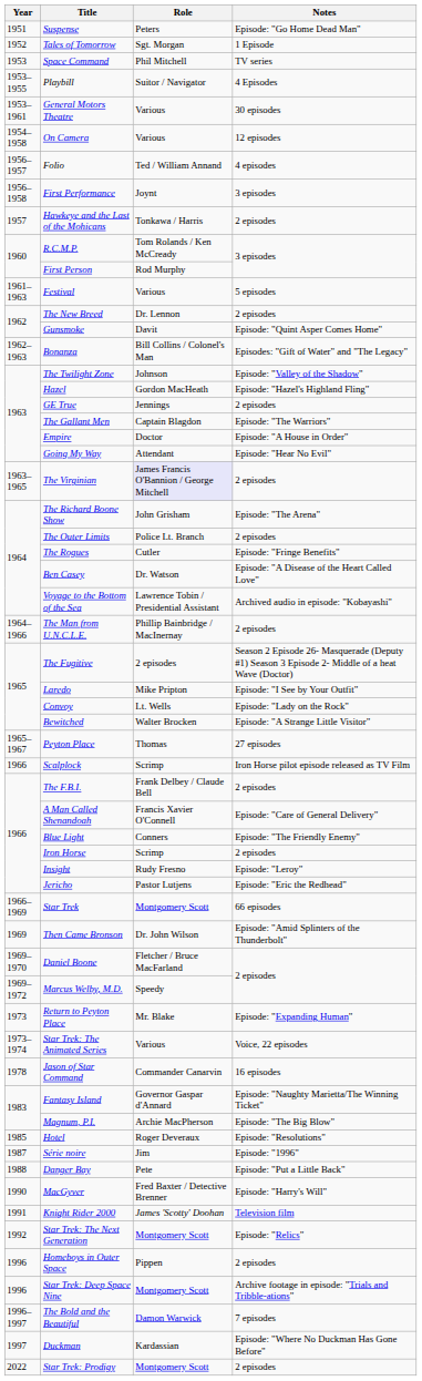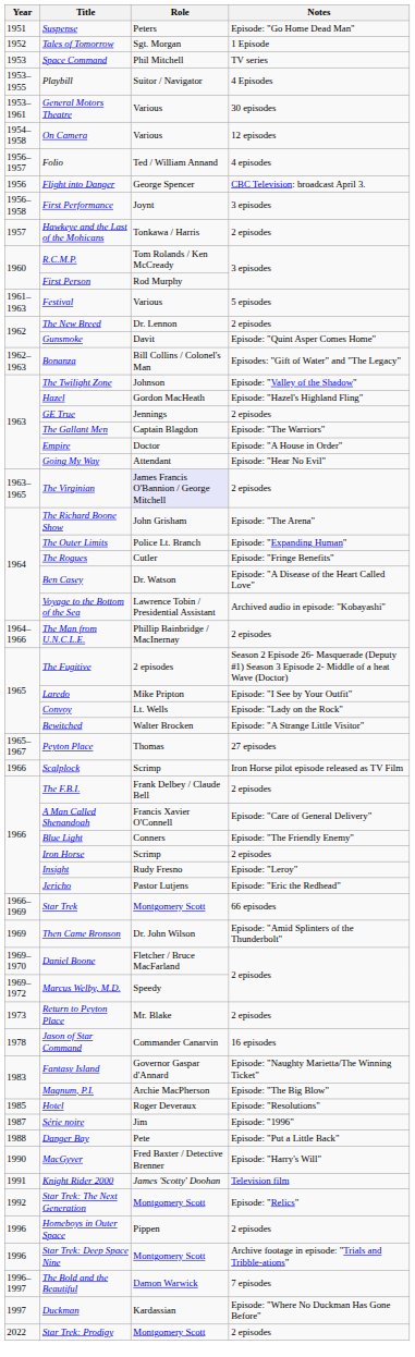+ row: 1956 | Flight into Danger | George Spencer | CBC Television: broadcast April 3.
The Outer Limits | Notes: 2 episodes -> Episode: "Expanding Human"
Return to Peyton Place | Notes: Episode: "Expanding Human" -> 2 episodes
- row: 1973–1974 | Star Trek: The Animated Series | Various | Voice, 22 episodes
